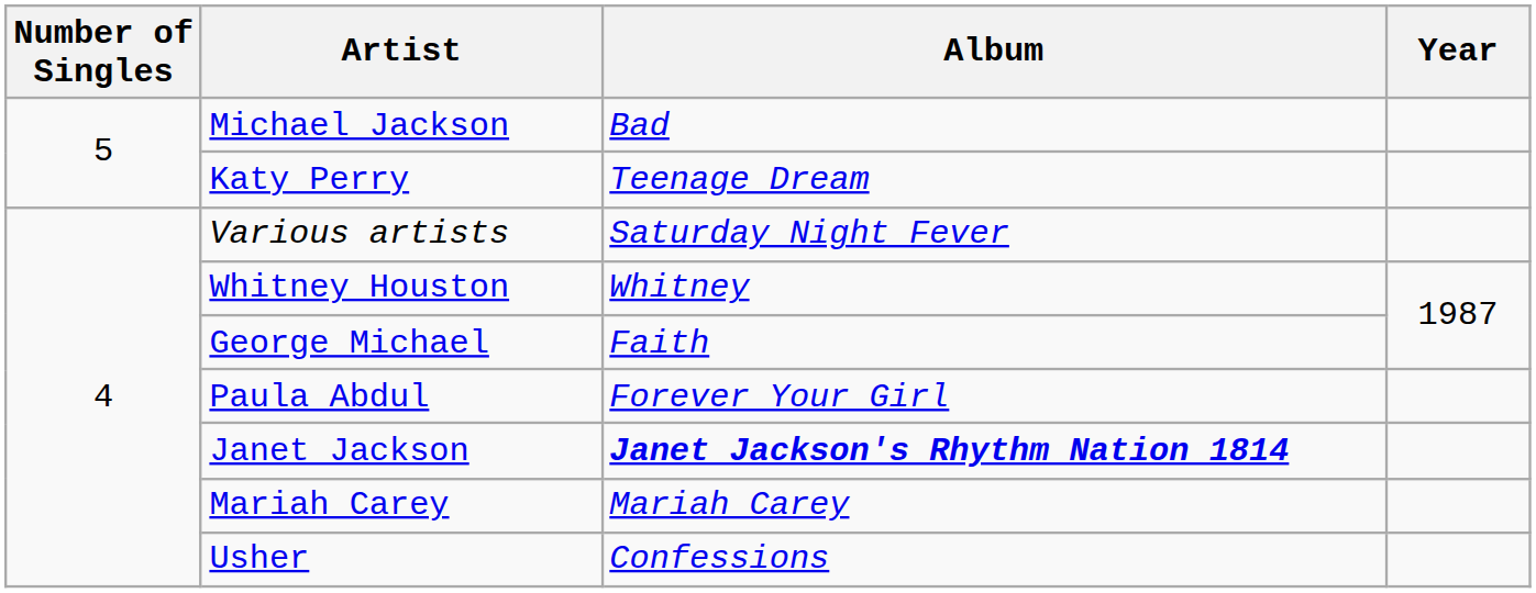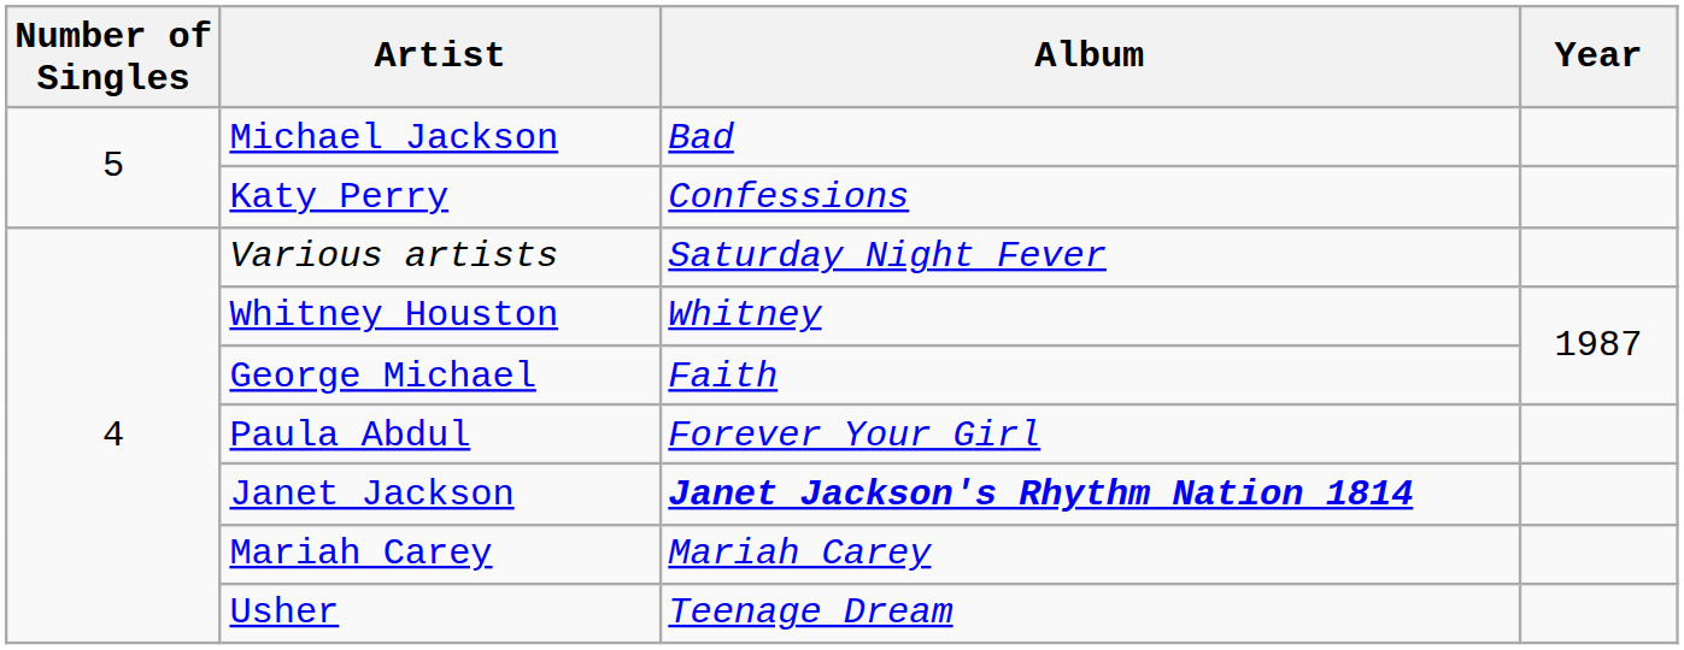Katy Perry | Album: Teenage Dream -> Confessions
Usher | Album: Confessions -> Teenage Dream
